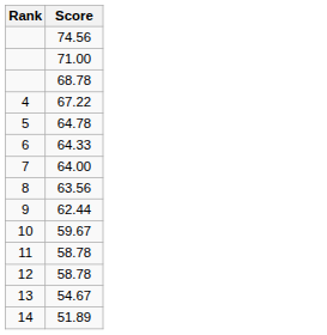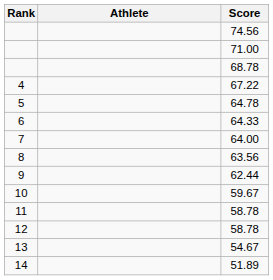+ column: Athlete
